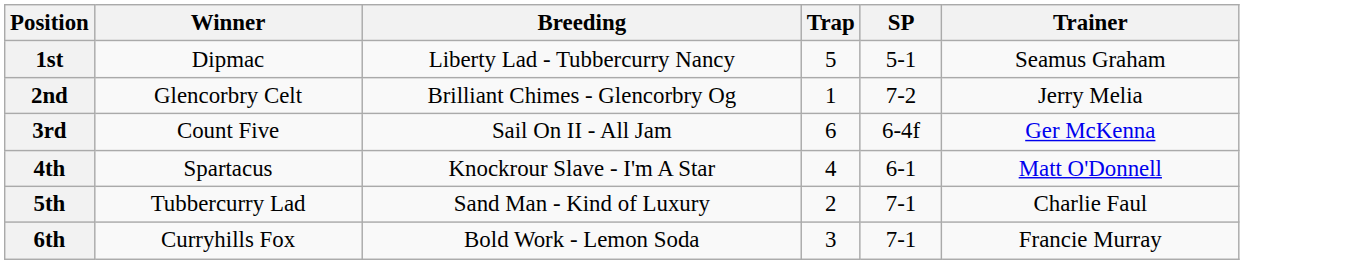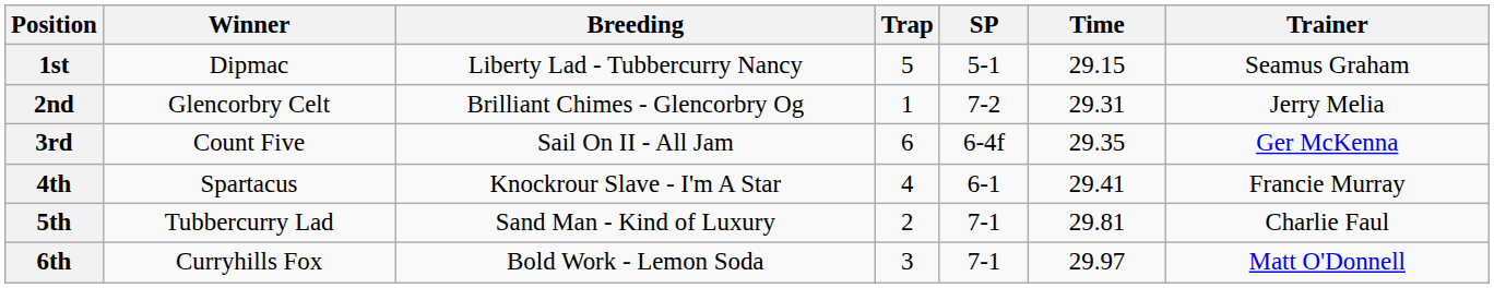+ column: Time | 29.15 | 29.31 | 29.35 | 29.41 | 29.81 | 29.97
4th | Trainer: Matt O'Donnell -> Francie Murray
6th | Trainer: Francie Murray -> Matt O'Donnell
